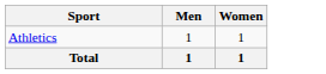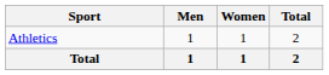+ column: Total | 2 | 2
